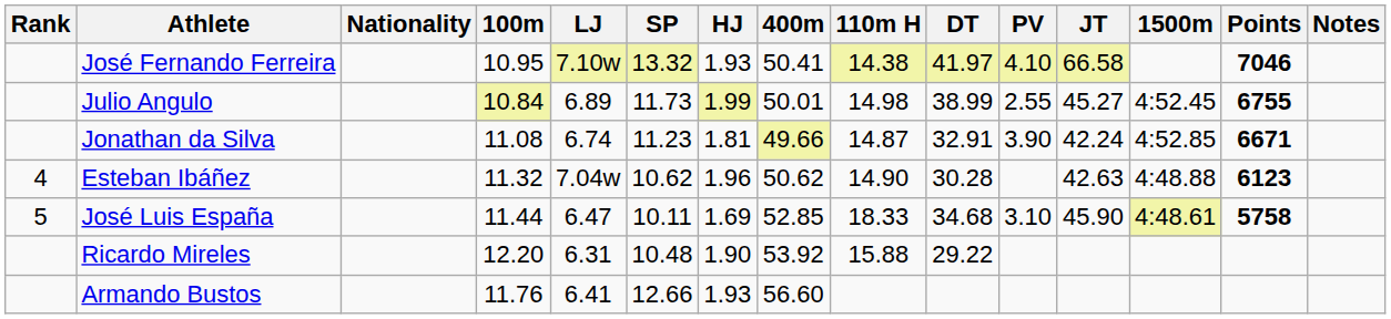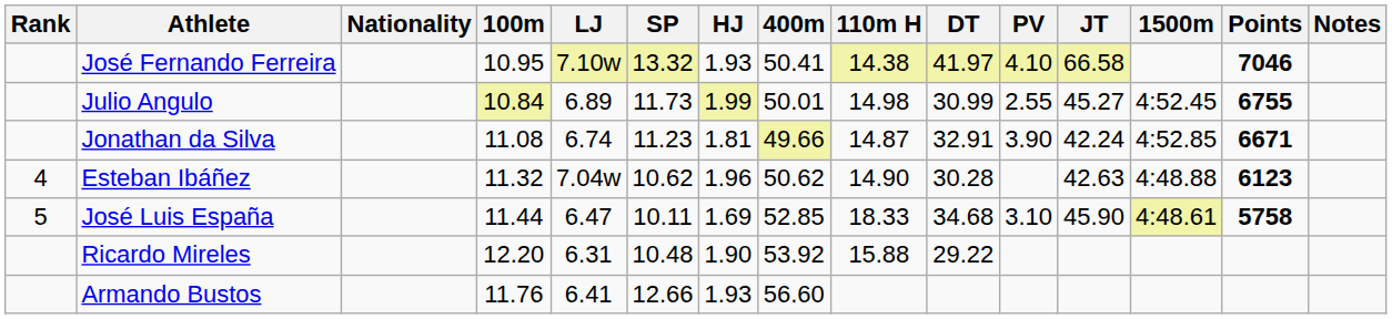Julio Angulo | DT: 38.99 -> 30.99
